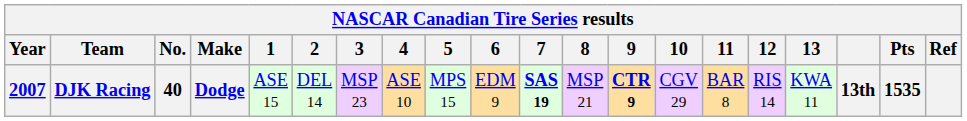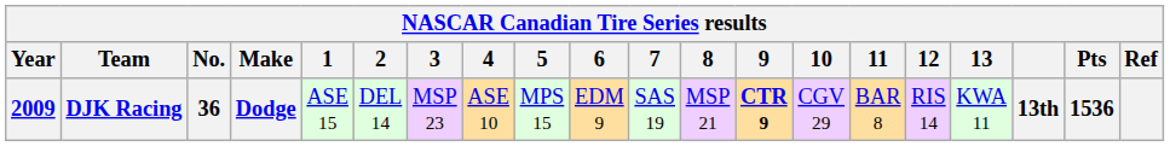DJK Racing | Year: 2007 -> 2009
DJK Racing | No.: 40 -> 36
DJK Racing | 7: bold -> normal
DJK Racing | Pts: 1535 -> 1536
